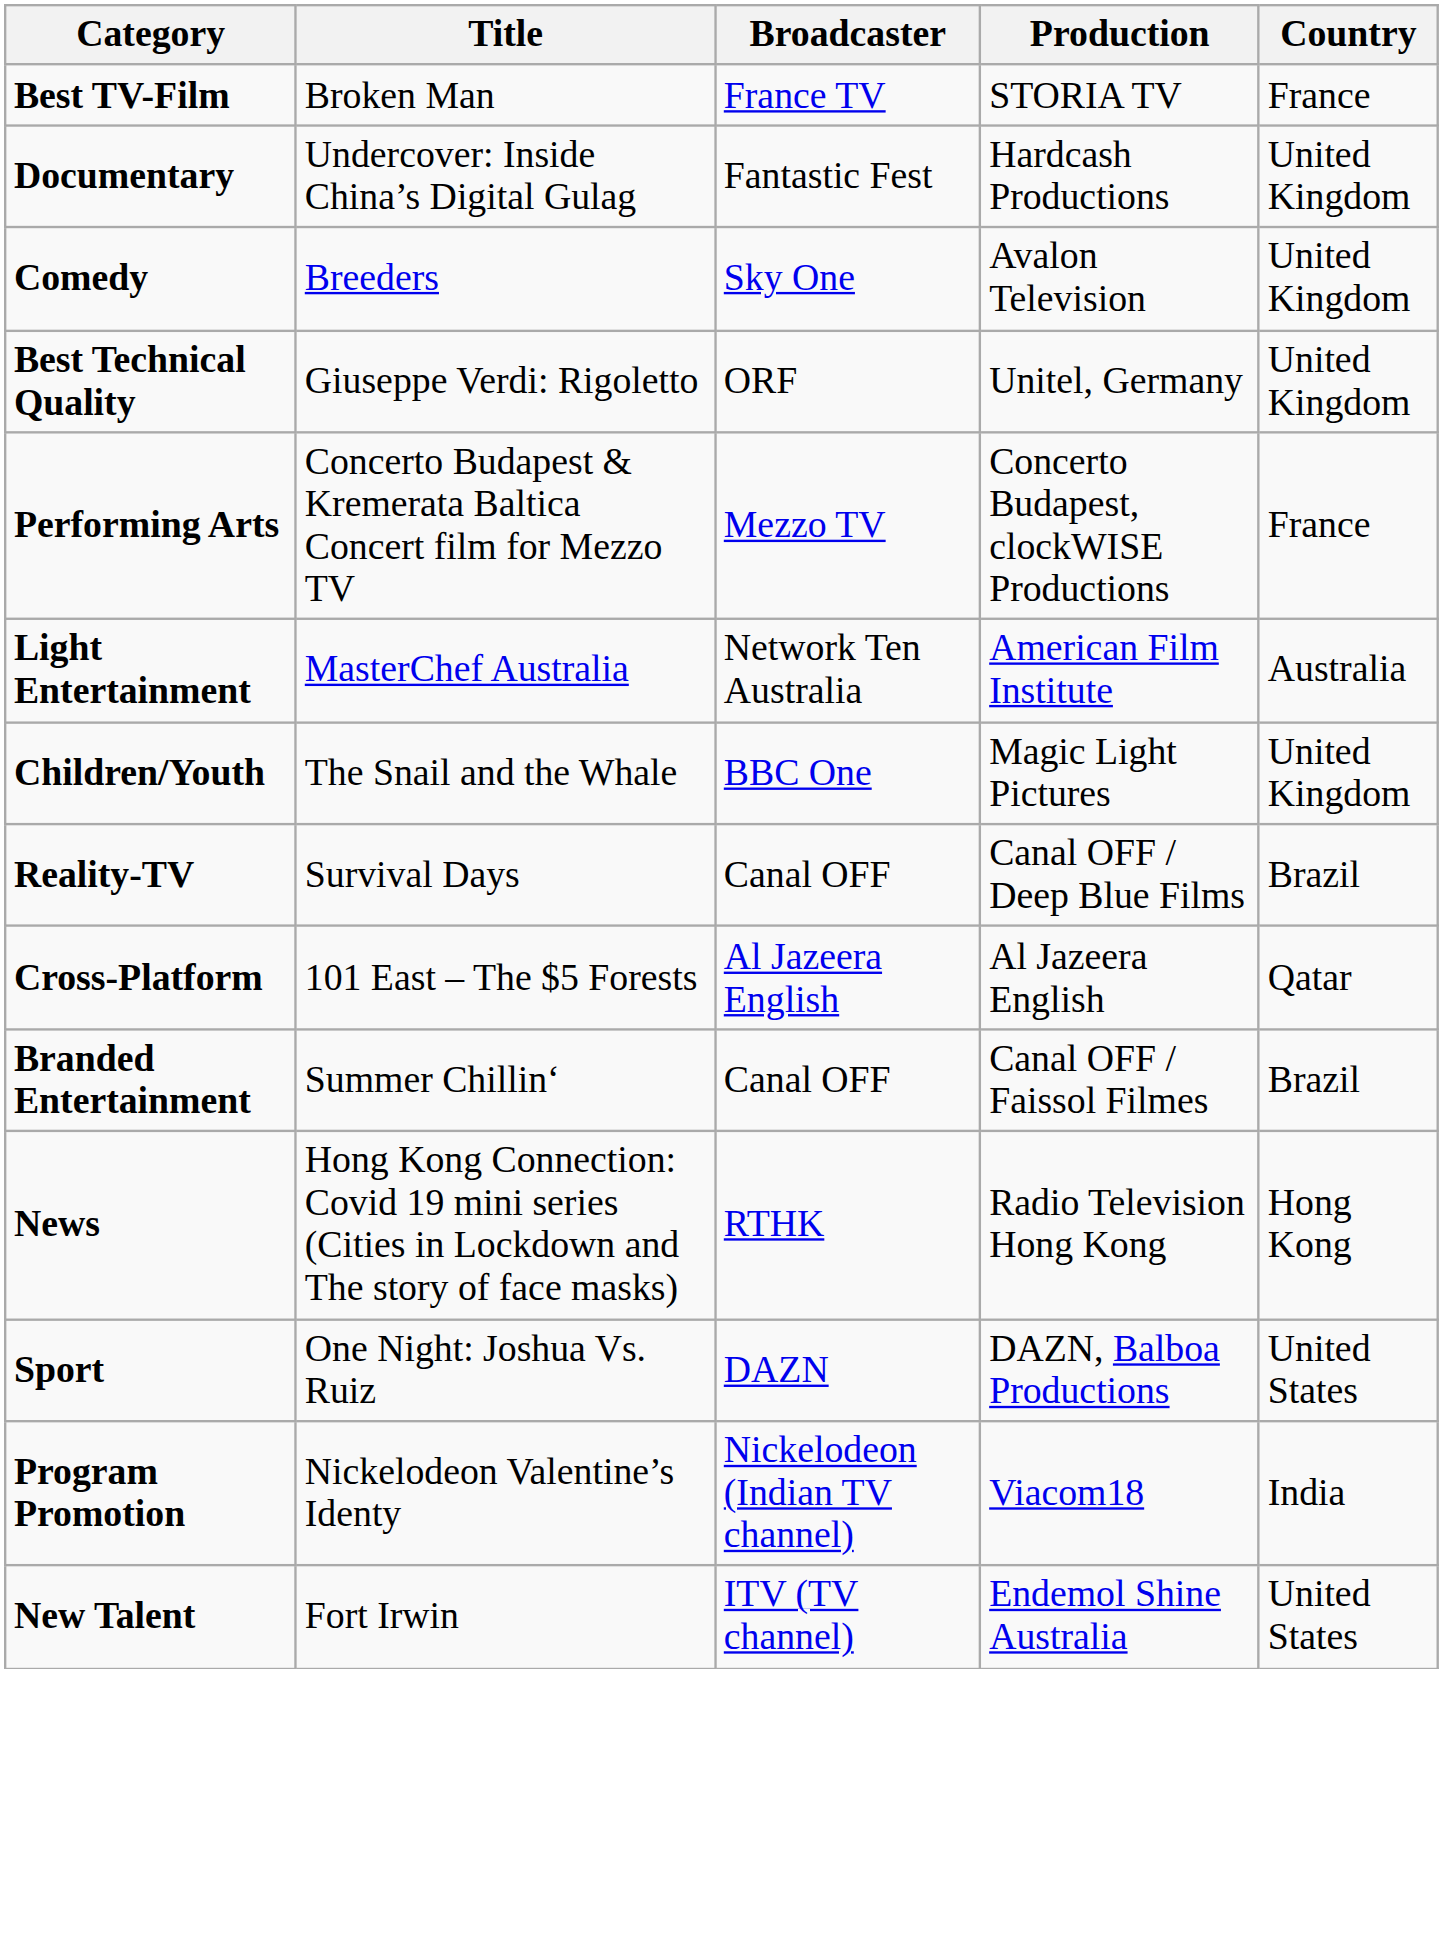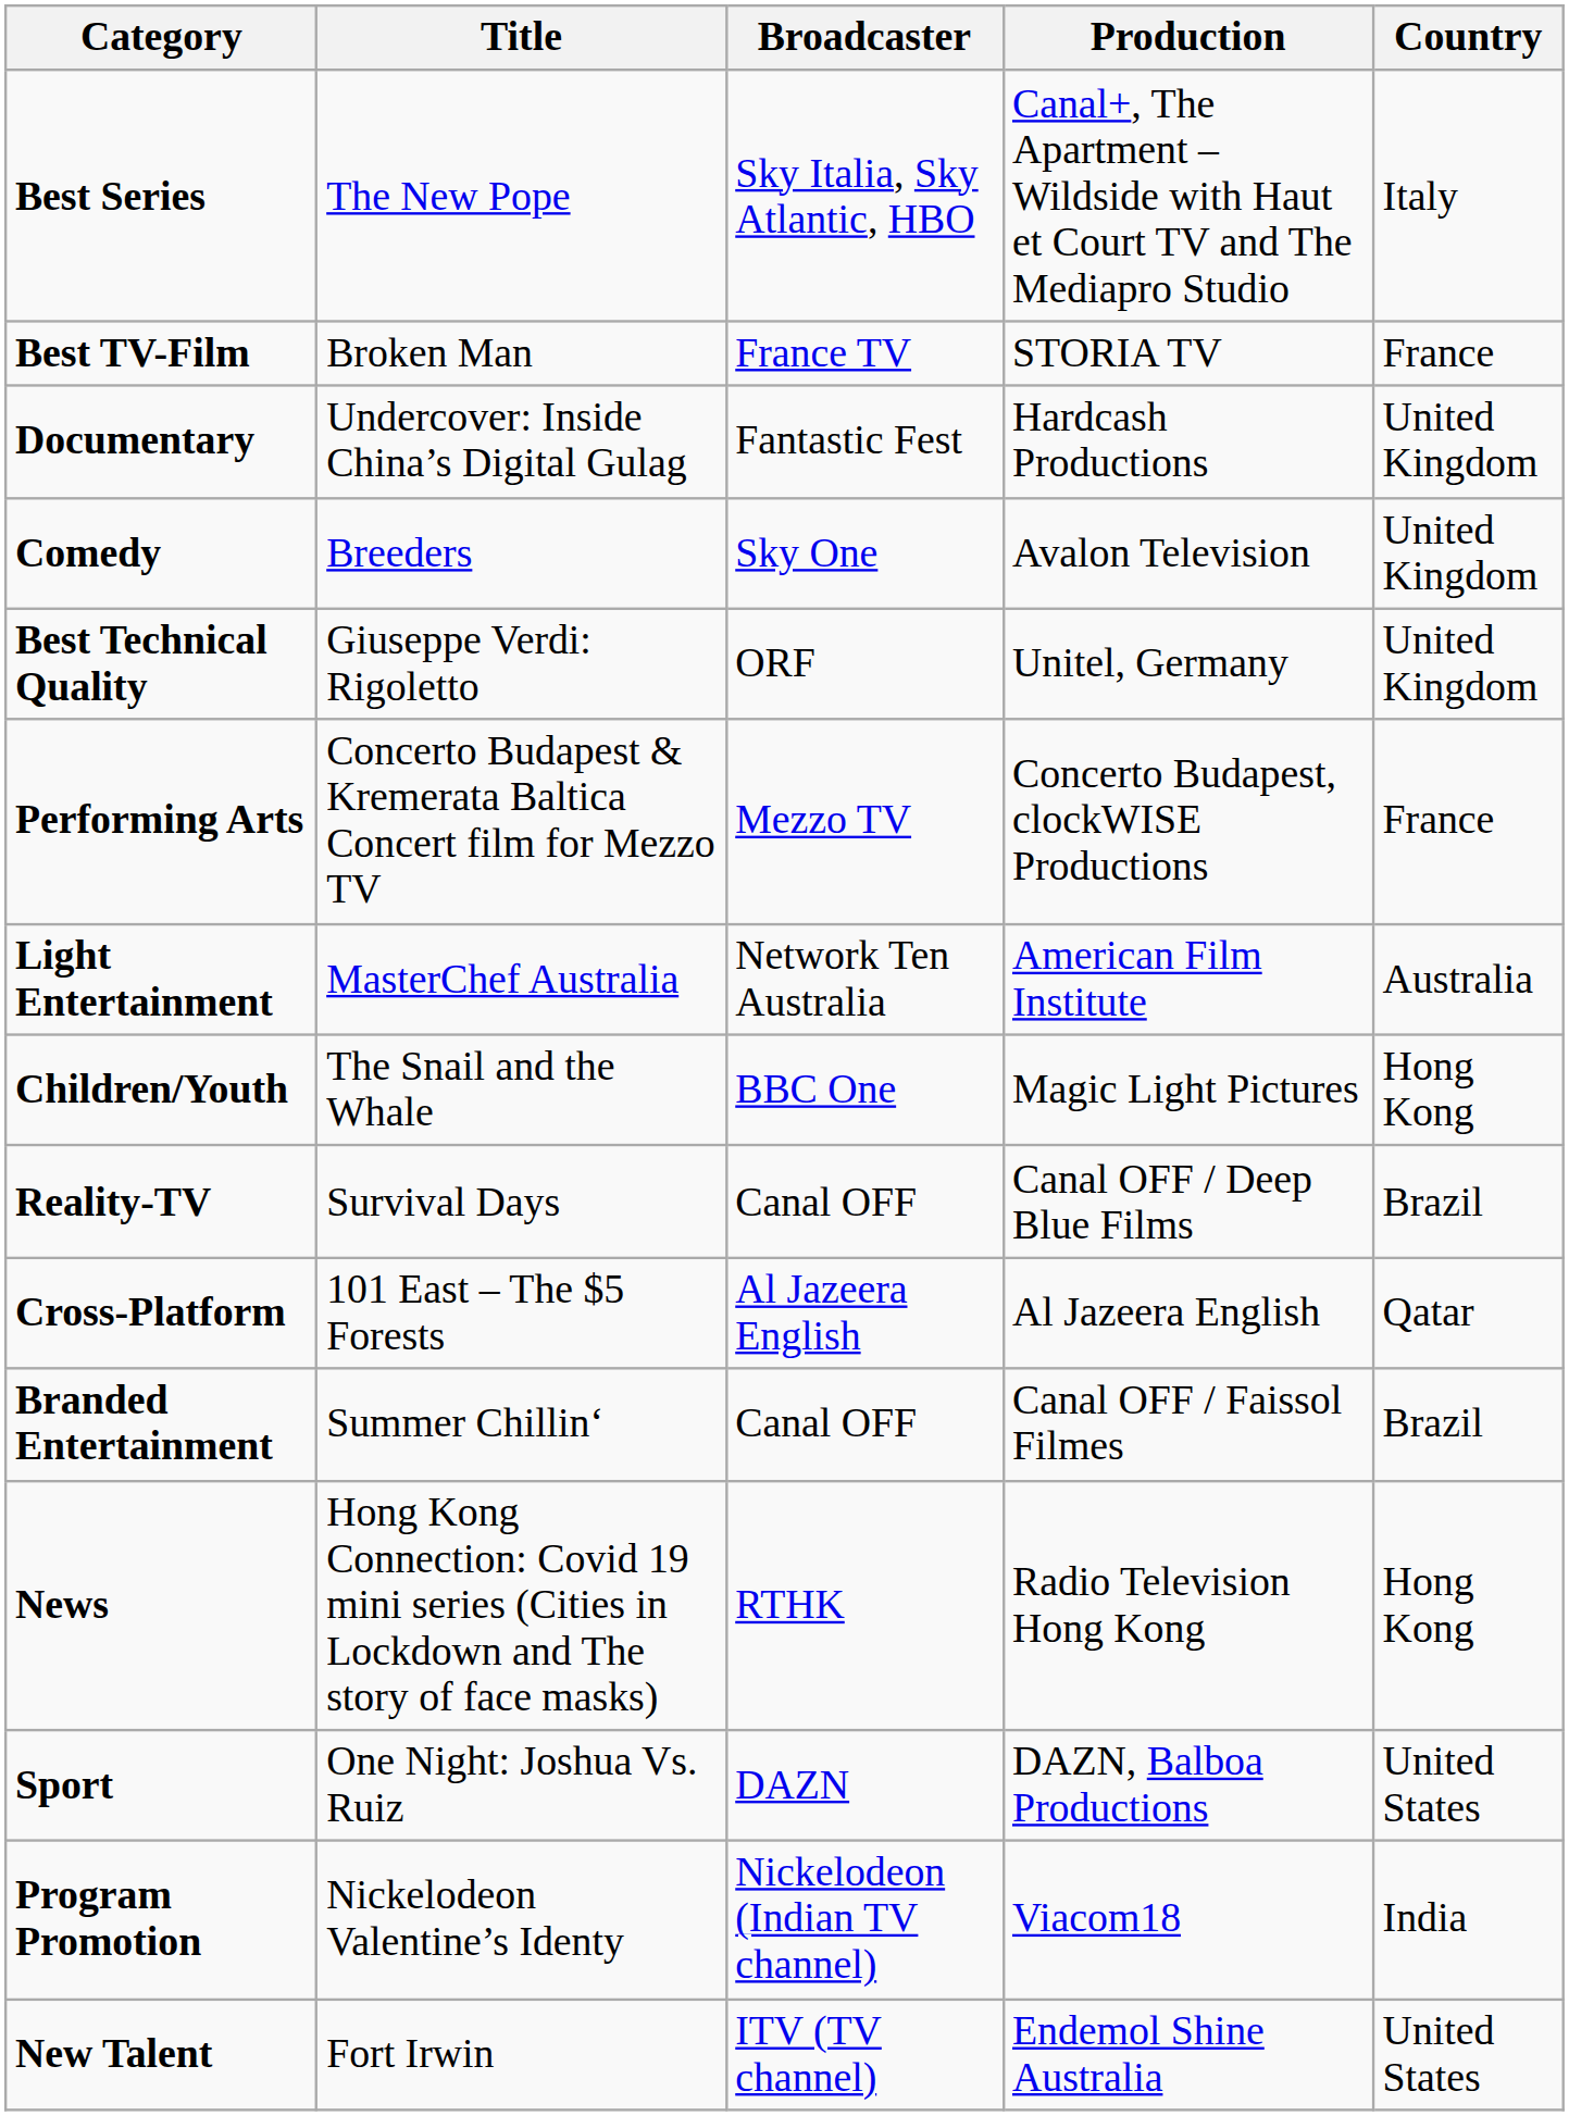+ row: Best Series | The New Pope | Sky Italia, Sky Atlantic, HBO | Canal+, The Apartment – Wildside with Haut et Court TV and The Mediapro Studio | Italy
Children/Youth | Country: United Kingdom -> Hong Kong
